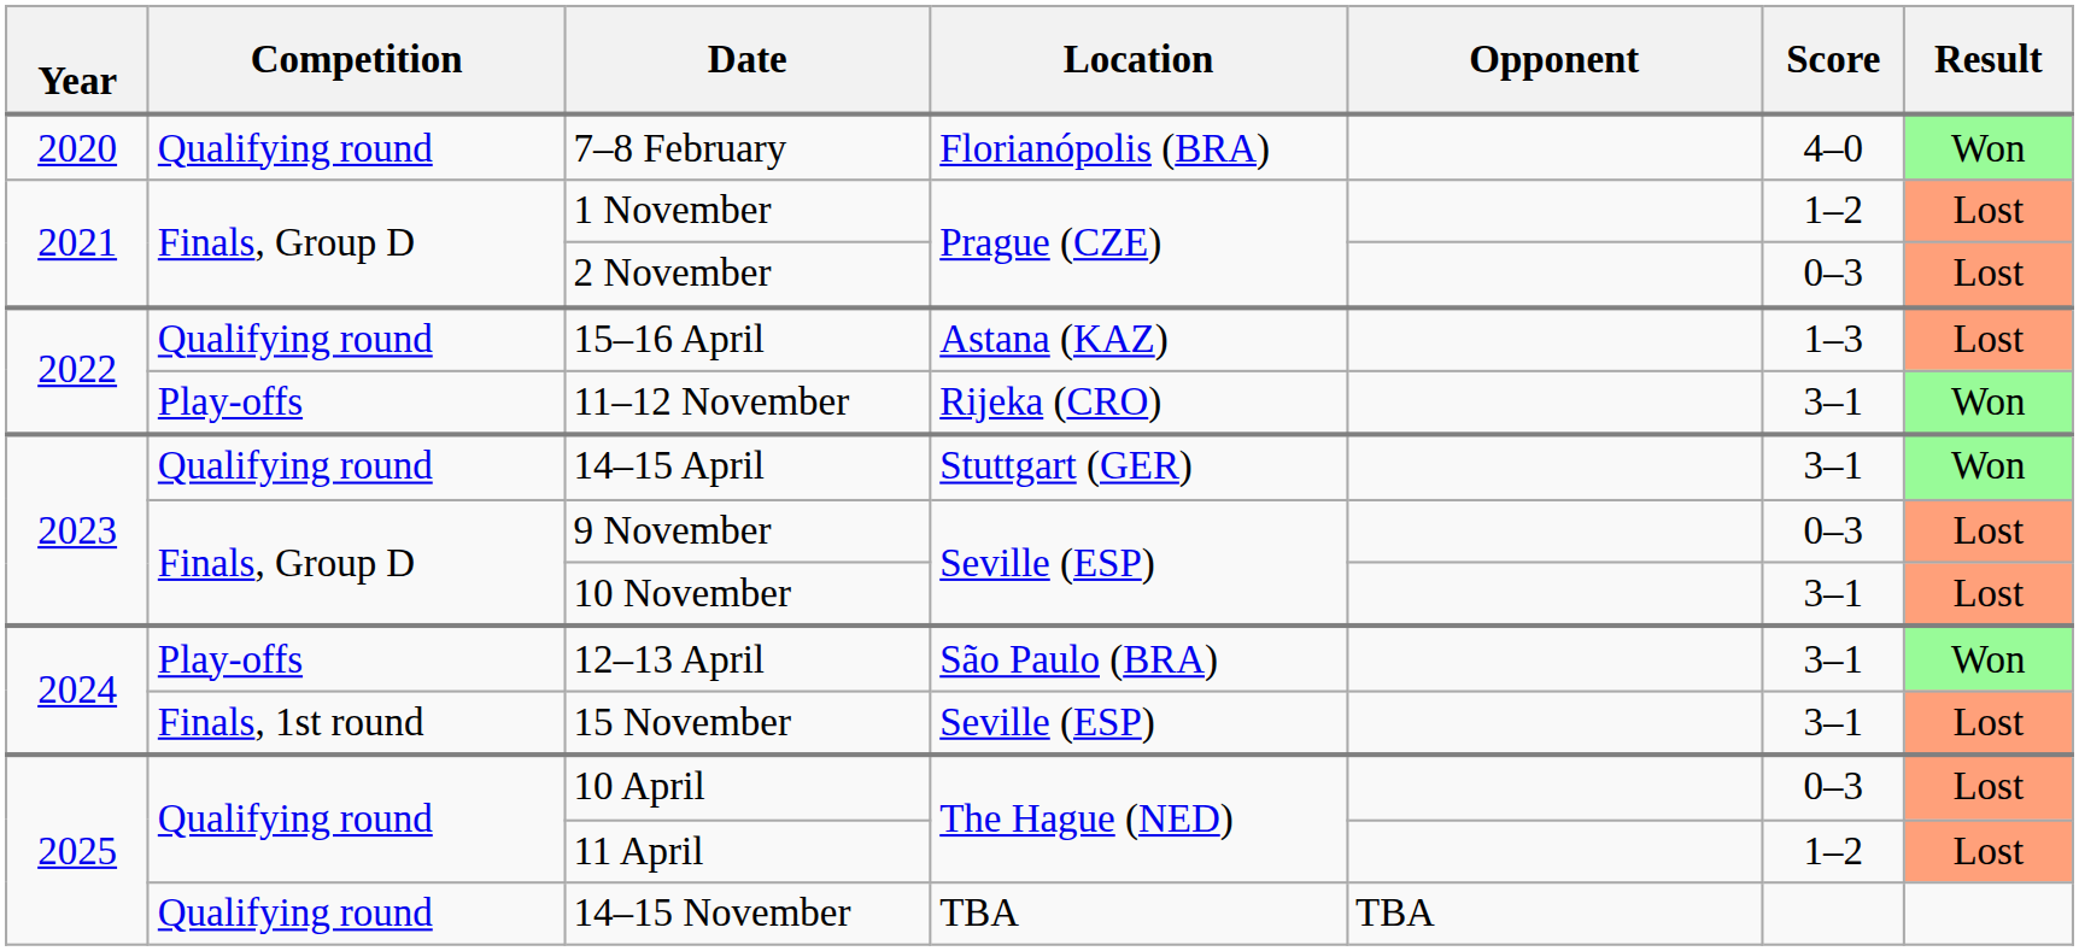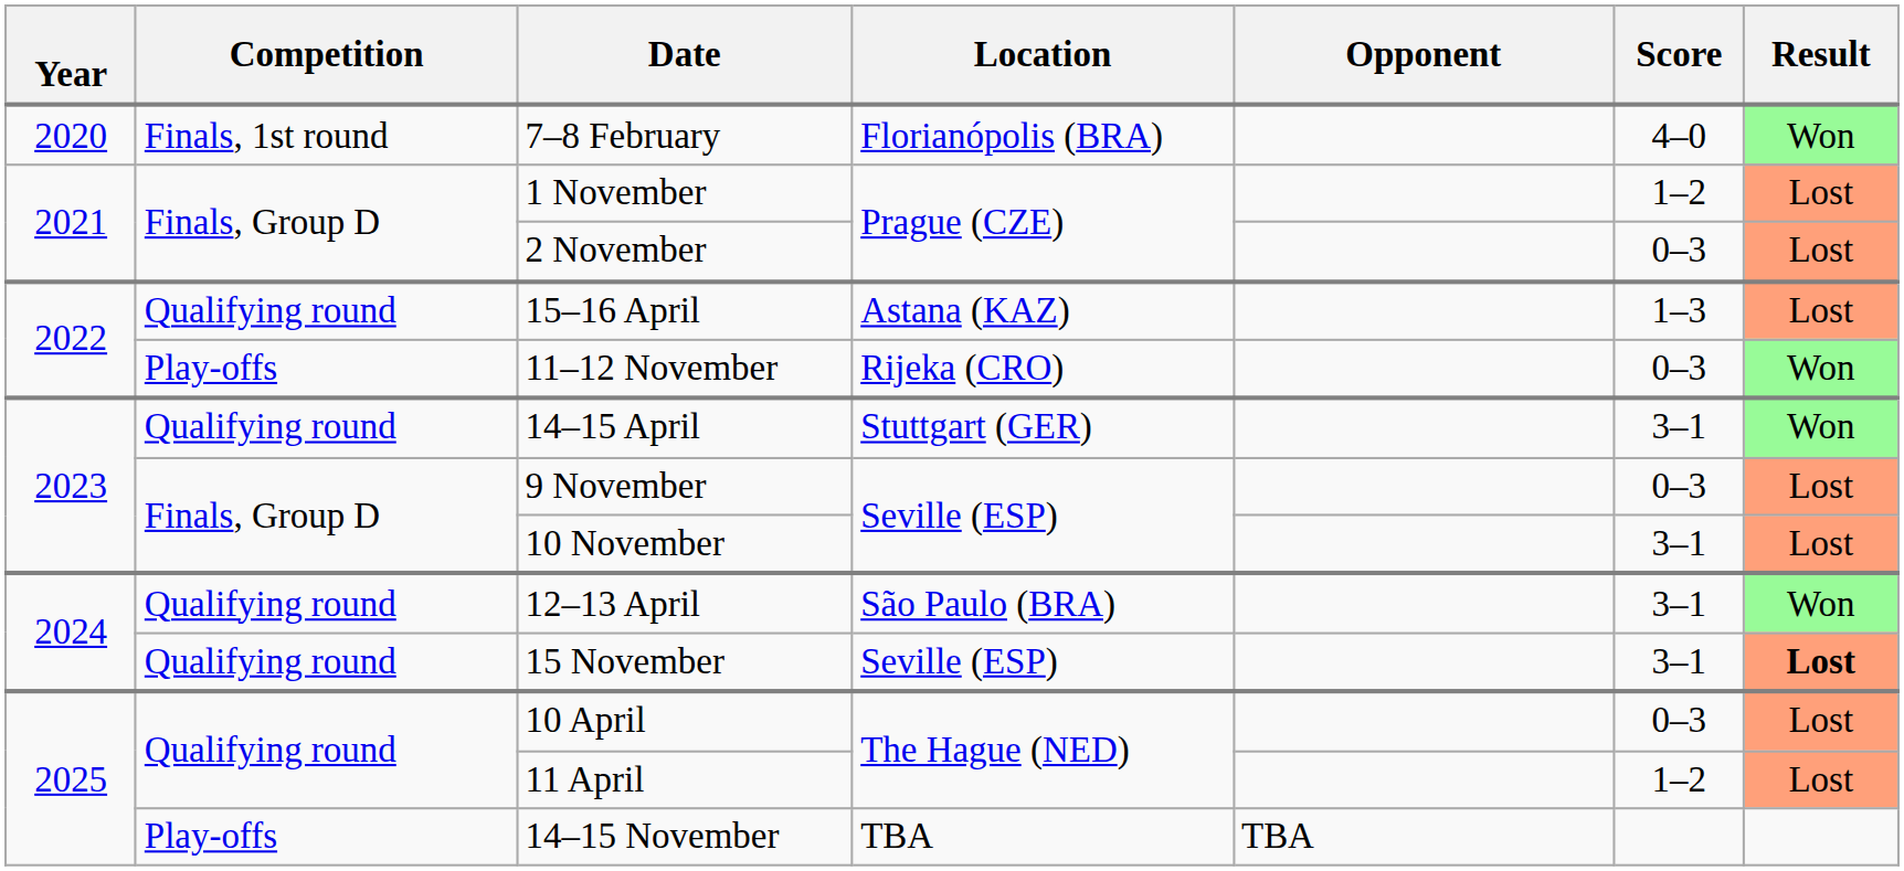7–8 February | Competition: Qualifying round -> Finals, 1st round
11–12 November | Score: 3–1 -> 0–3
12–13 April | Competition: Play-offs -> Qualifying round
15 November | Competition: Finals, 1st round -> Qualifying round
15 November | Result: normal -> bold
14–15 November | Competition: Qualifying round -> Play-offs
